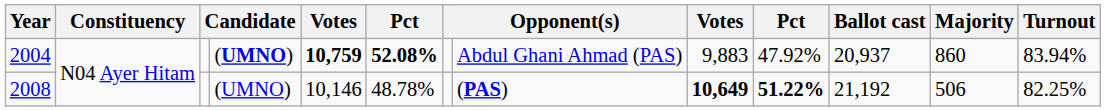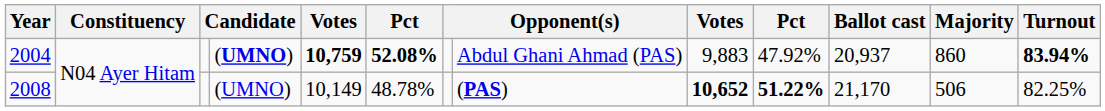2004 | Turnout: normal -> bold
2008 | column 5: 10,146 -> 10,149
2008 | column 9: 10,649 -> 10,652
2008 | Ballot cast: 21,192 -> 21,170
